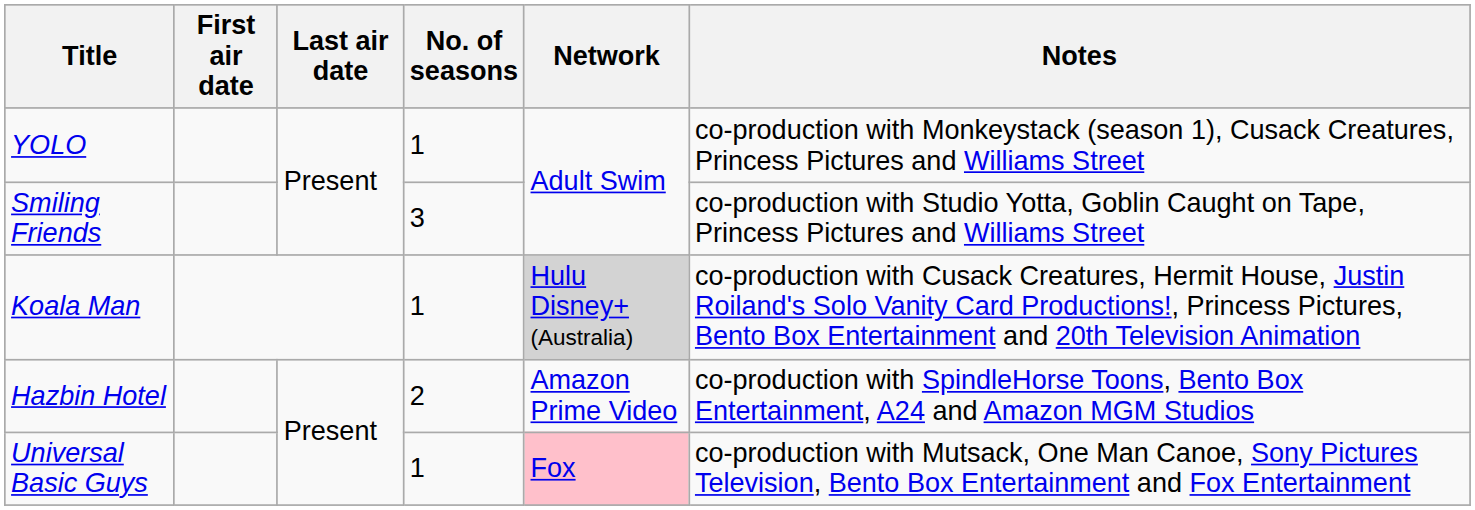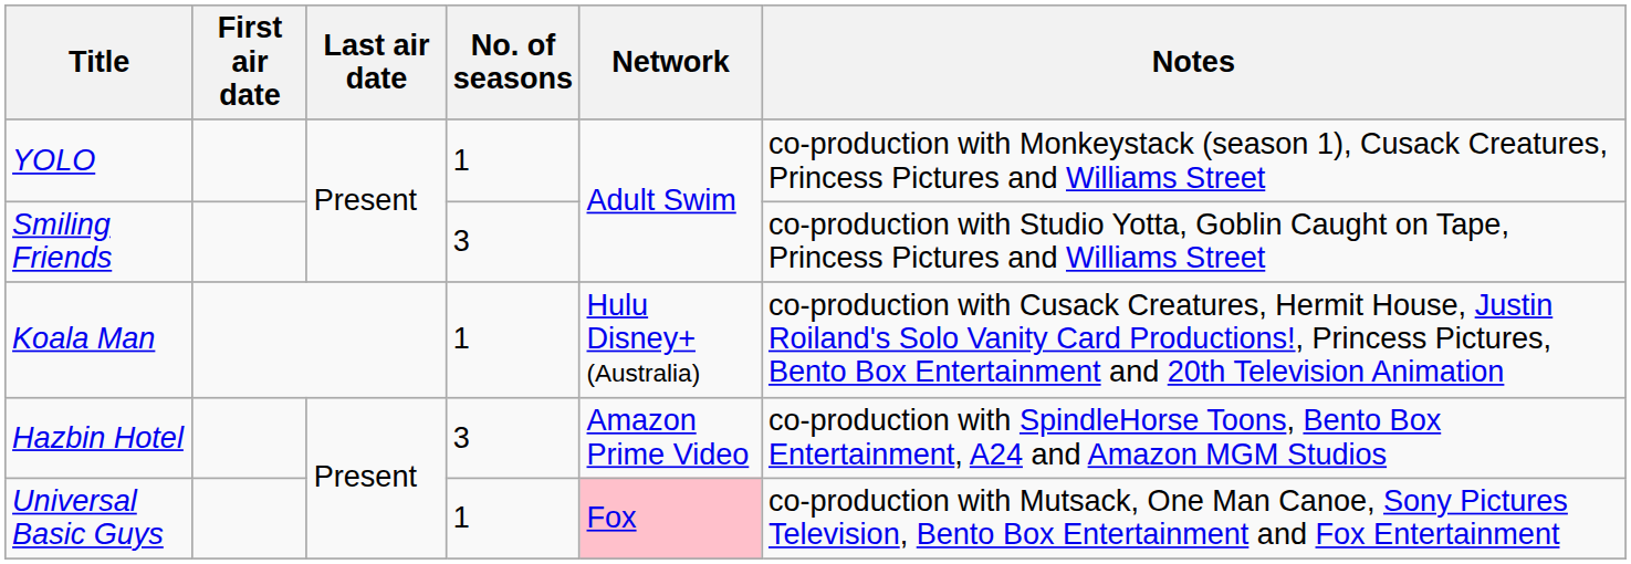Koala Man | Network: lightgrey background -> no background
Hazbin Hotel | No. of seasons: 2 -> 3
